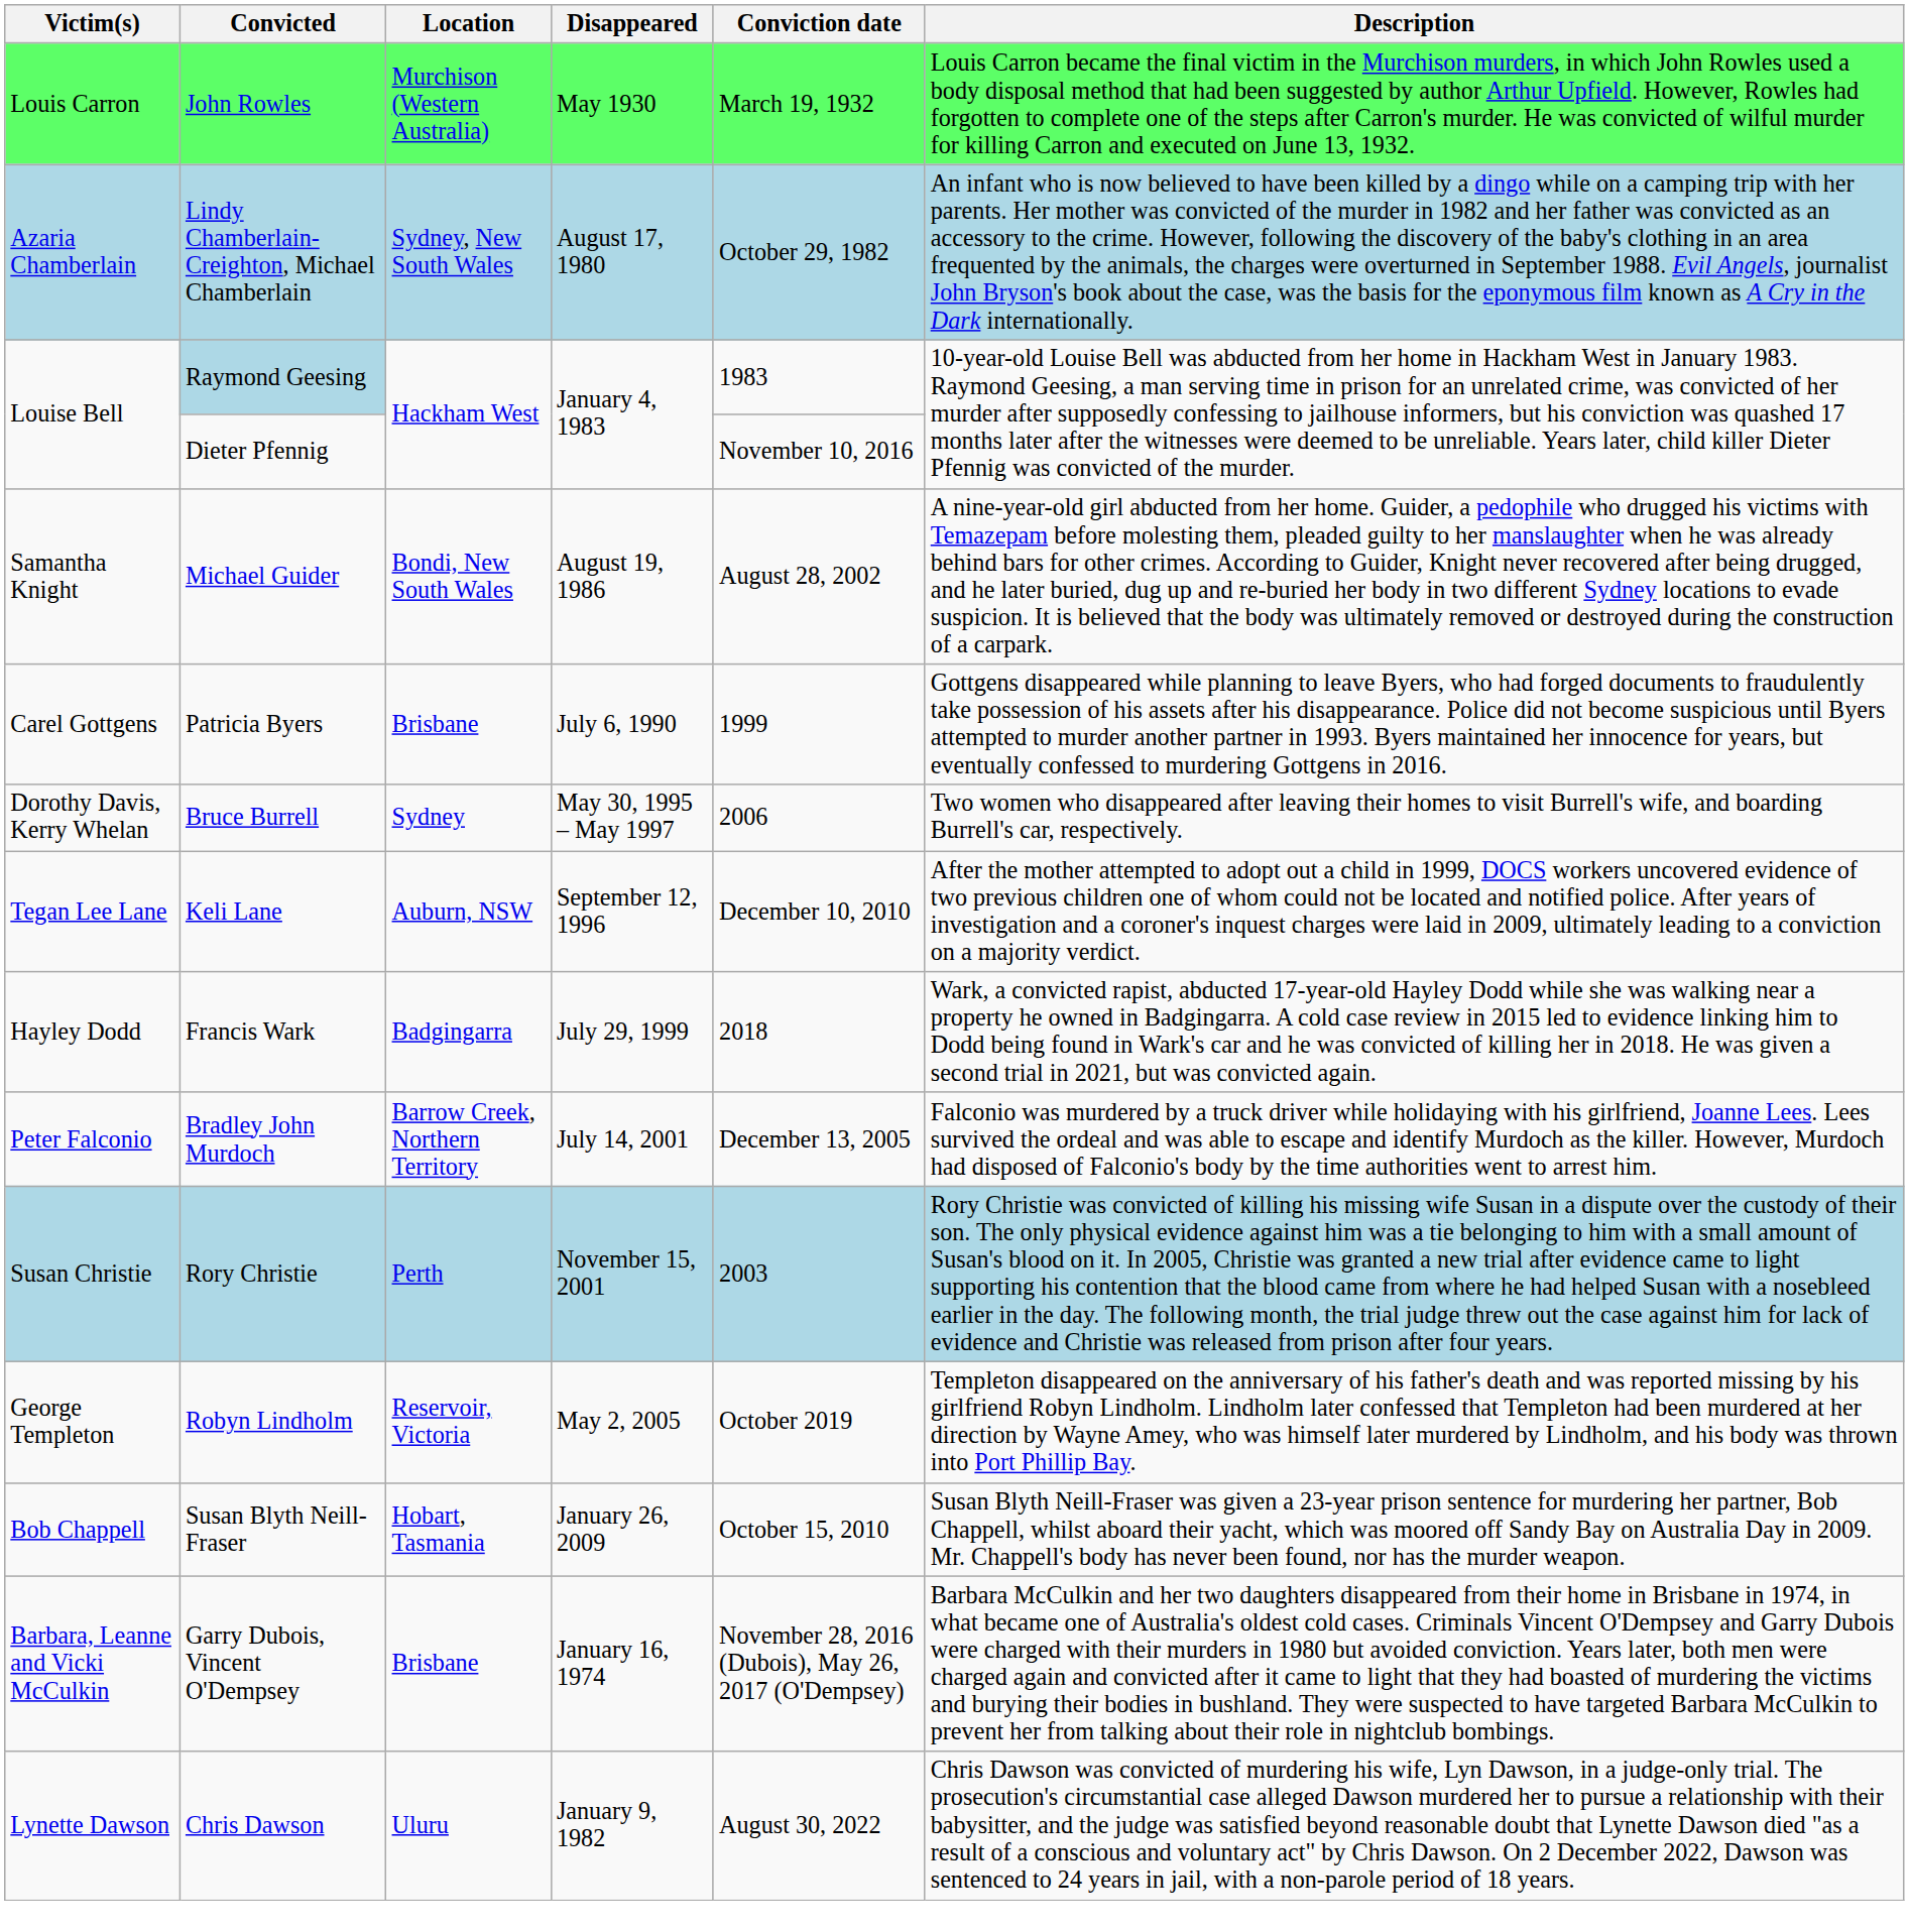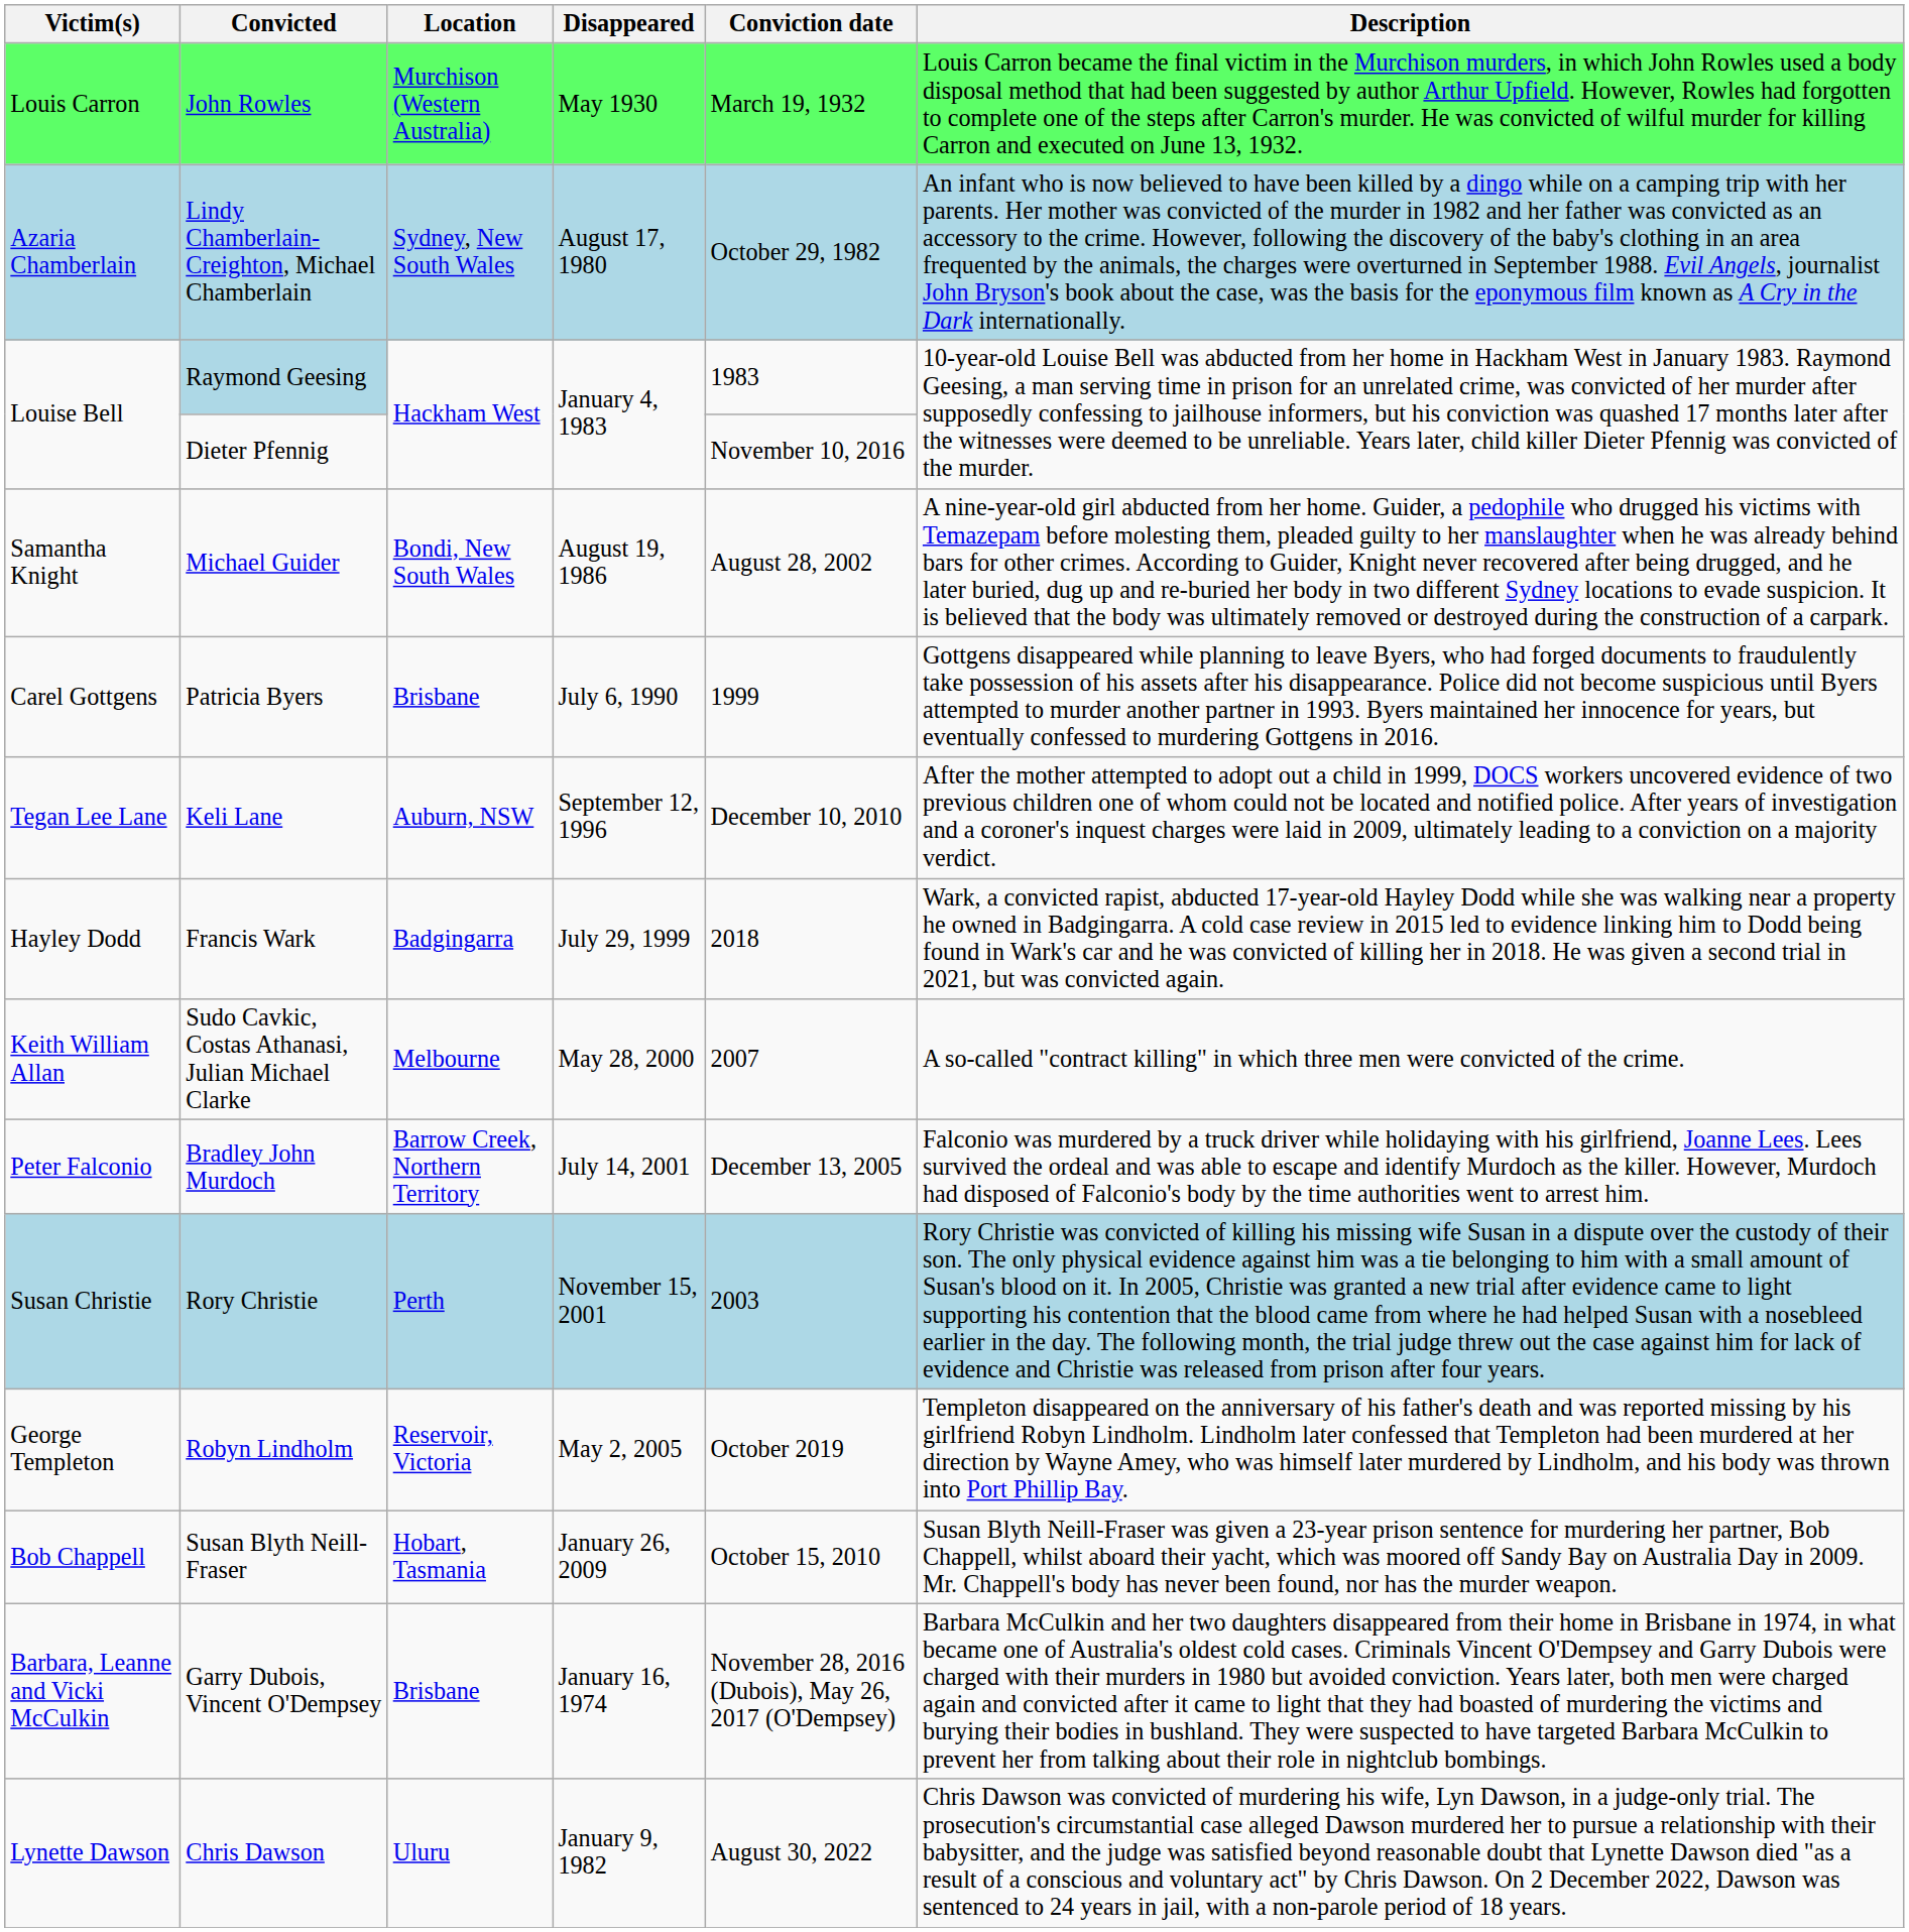- row: Dorothy Davis, Kerry Whelan | Bruce Burrell | Sydney | May 30, 1995 – May 1997 | 2006 | Two women who disappeared after leaving their homes to visit Burrell's wife, and boarding Burrell's car, respectively.
+ row: Keith William Allan | Sudo Cavkic, Costas Athanasi, Julian Michael Clarke | Melbourne | May 28, 2000 | 2007 | A so-called "contract killing" in which three men were convicted of the crime.
